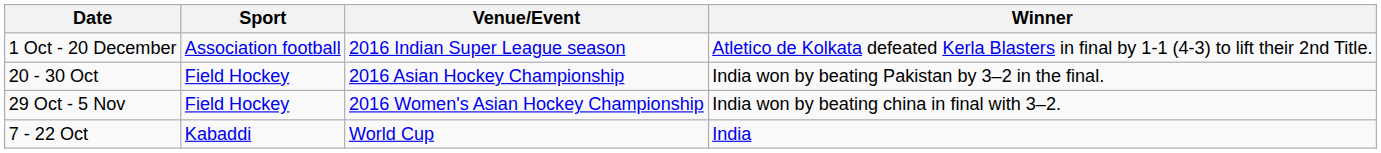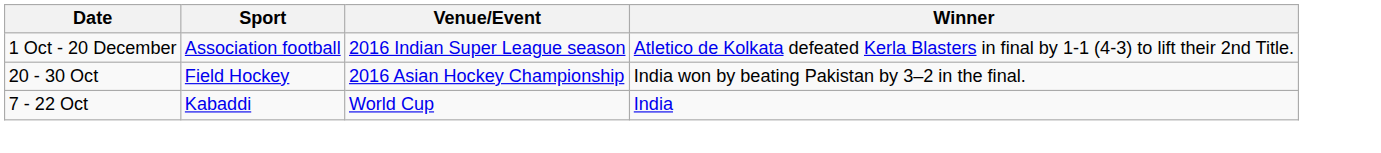- row: 29 Oct - 5 Nov | Field Hockey | 2016 Women's Asian Hockey Championship | India won by beating china in final with 3–2.
